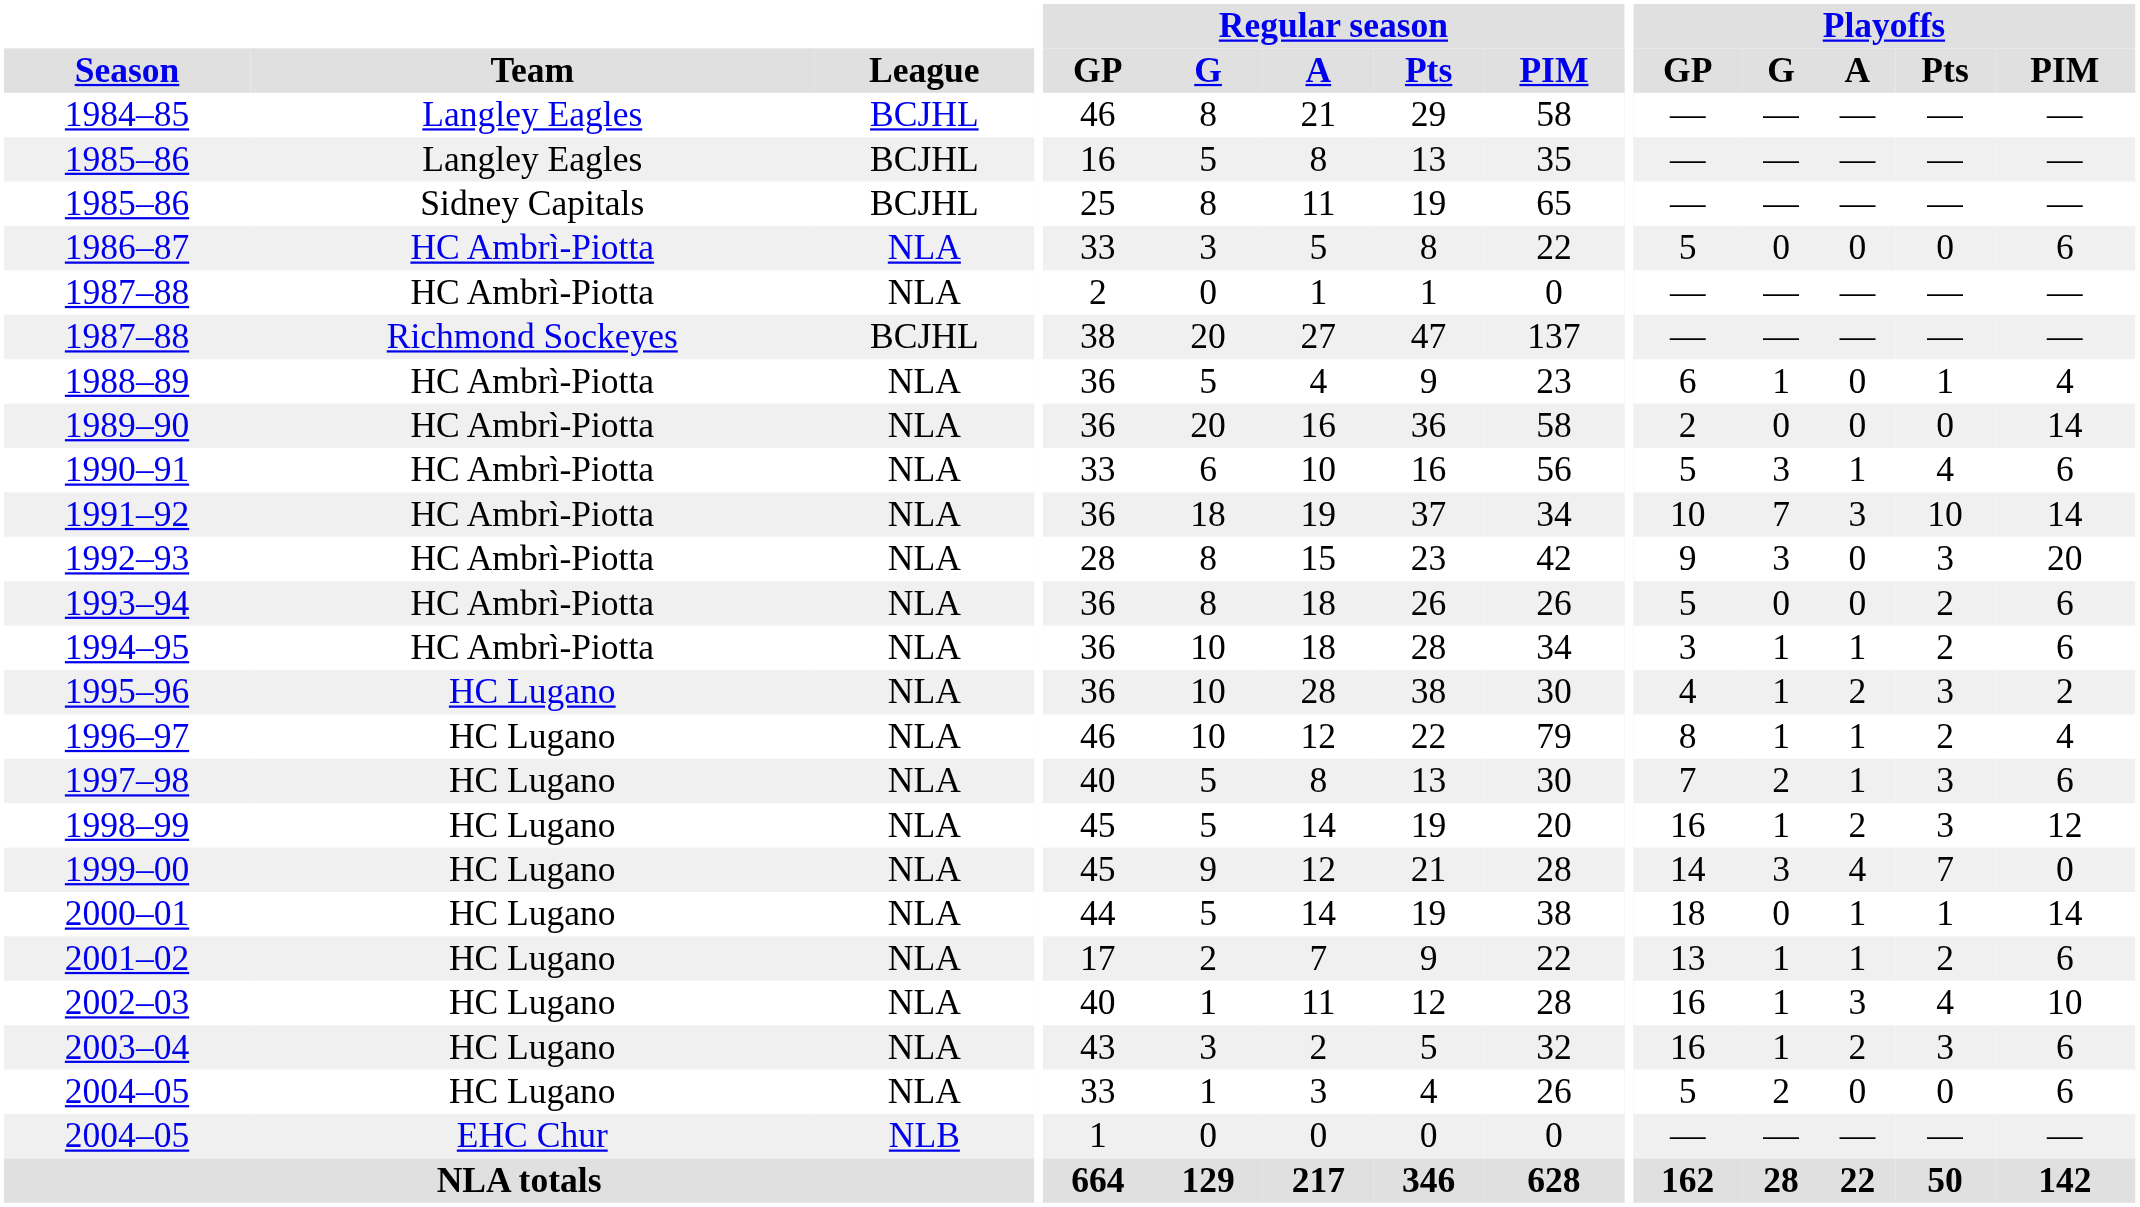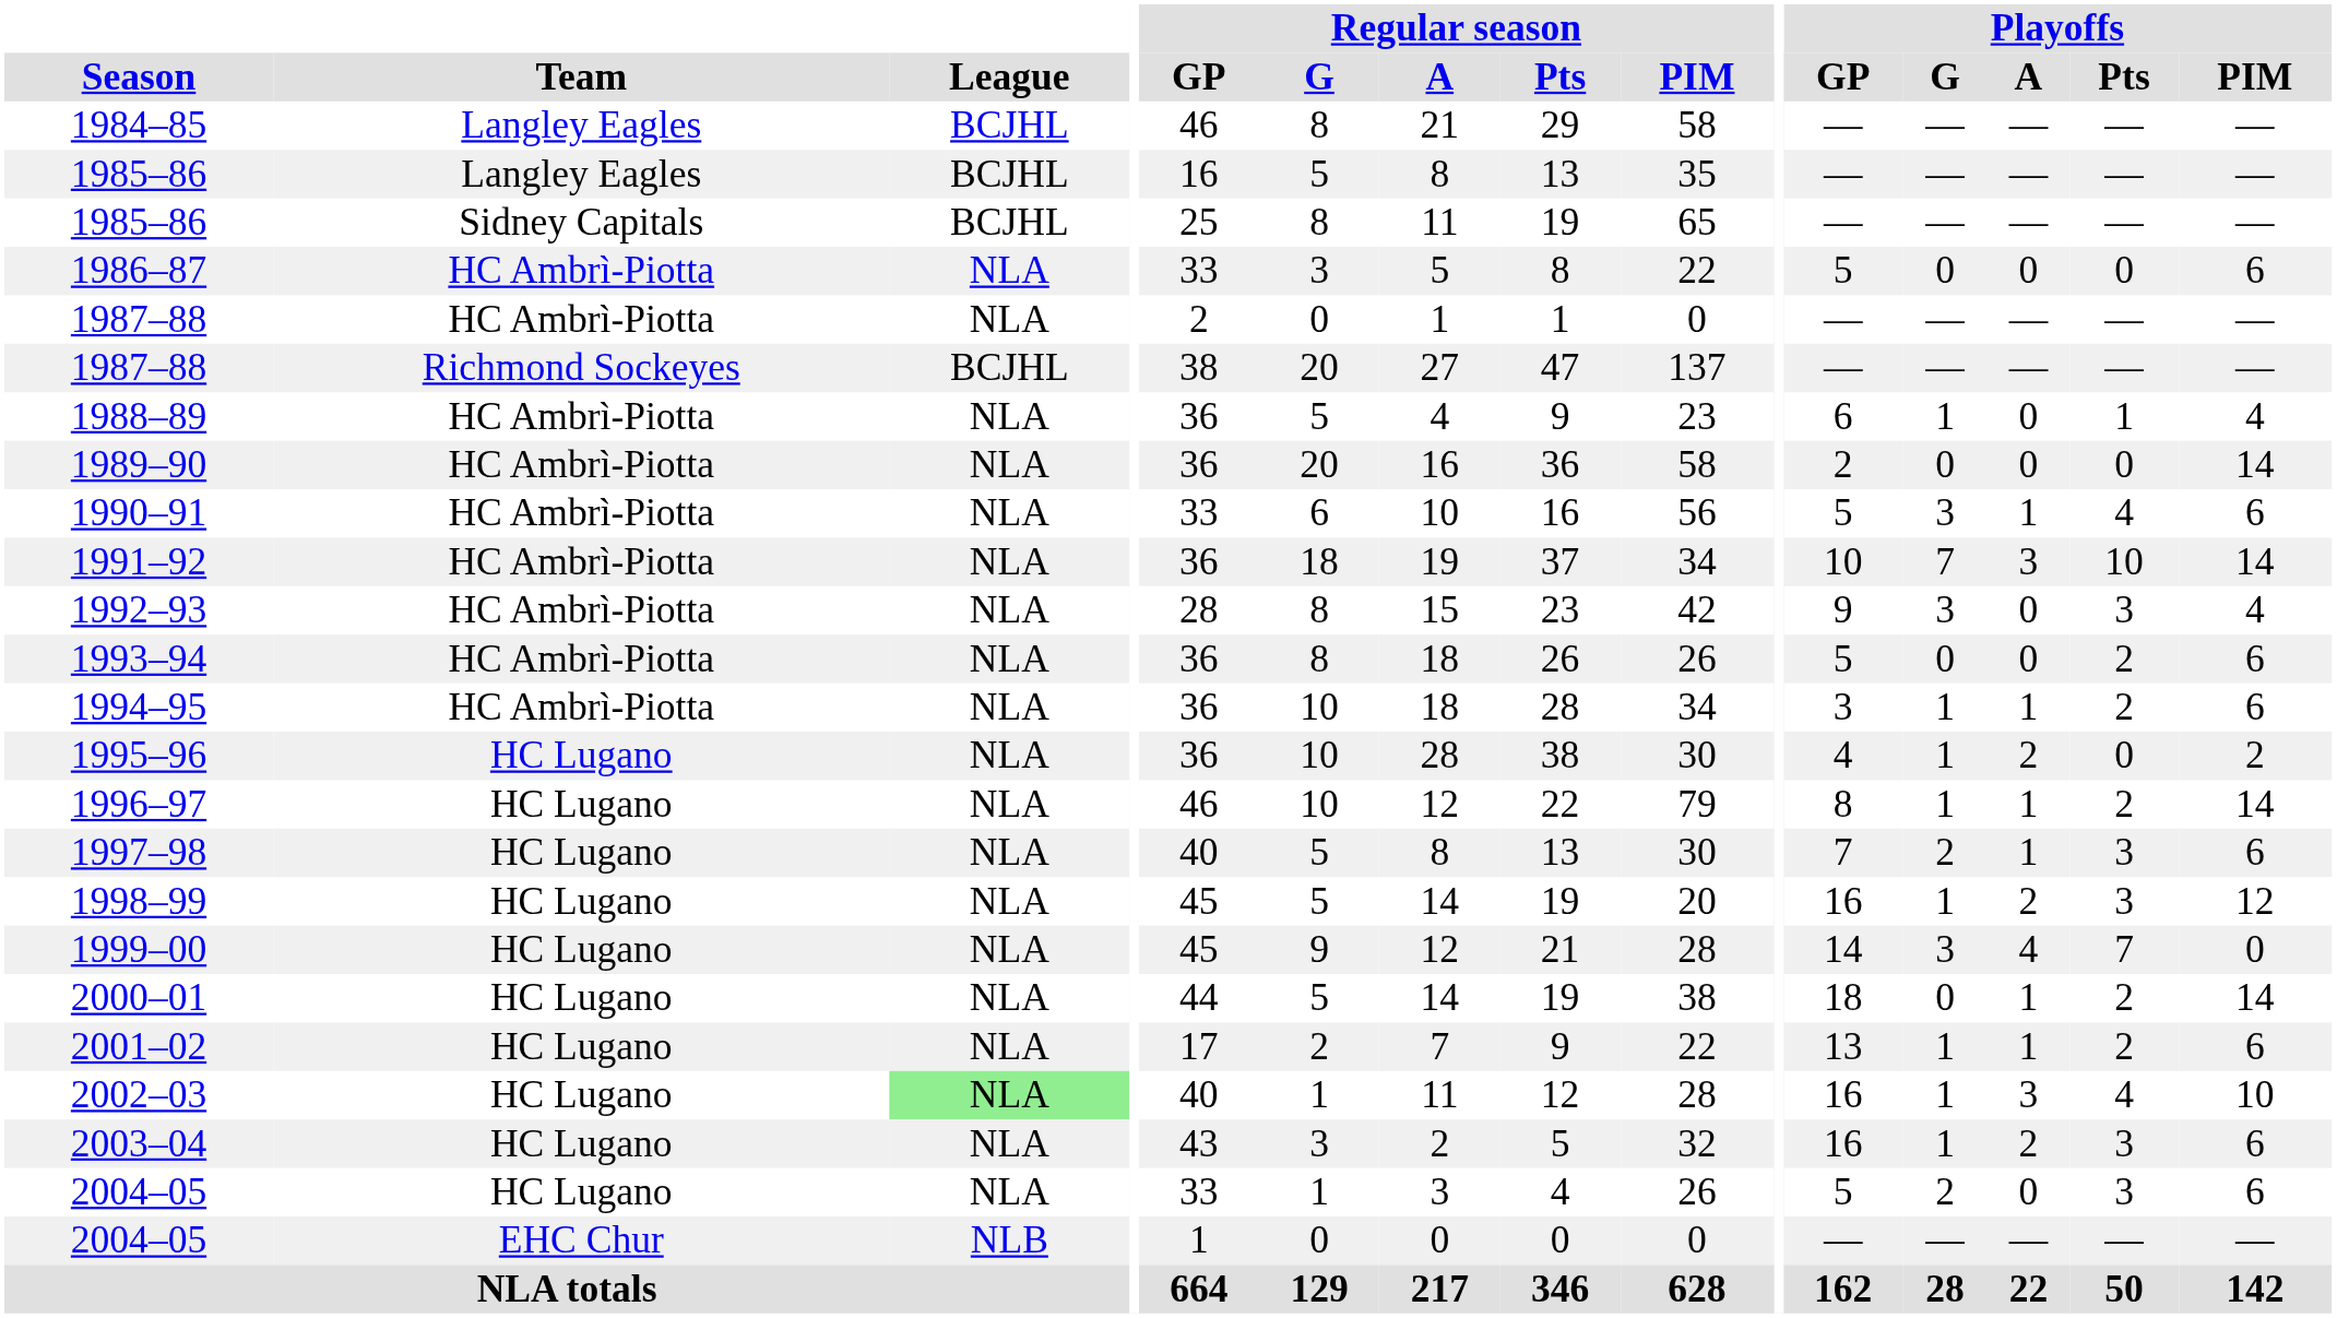1992–93 | Playoffs / PIM: 20 -> 4
1995–96 | Playoffs / Pts: 3 -> 0
1996–97 | Playoffs / PIM: 4 -> 14
2000–01 | Playoffs / Pts: 1 -> 2
2002–03 | League: no background -> lightgreen background
2004–05 / HC Lugano | Playoffs / Pts: 0 -> 3
